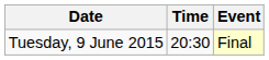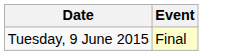- column: Time | 20:30
